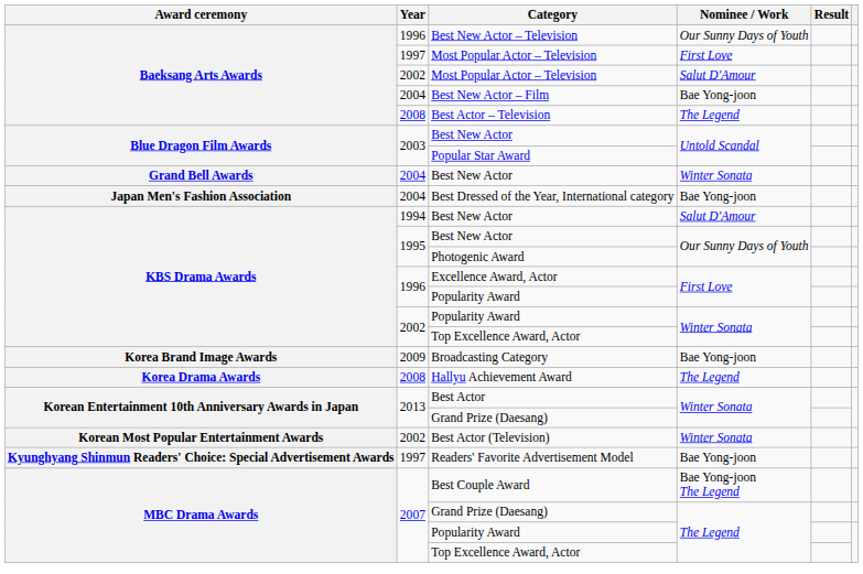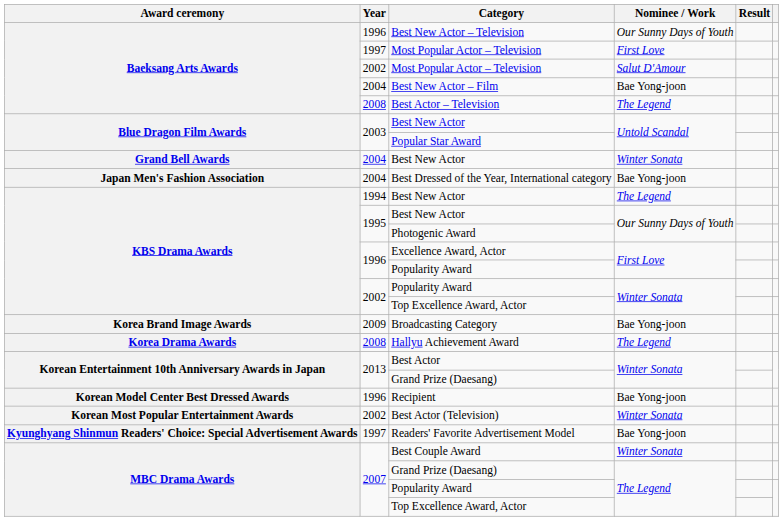1994 / Best New Actor | Nominee / Work: Salut D'Amour -> The Legend
+ row: Korean Model Center Best Dressed Awards | 1996 | Recipient | Bae Yong-joon
Best Couple Award | Nominee / Work: Bae Yong-joon The Legend -> Winter Sonata
